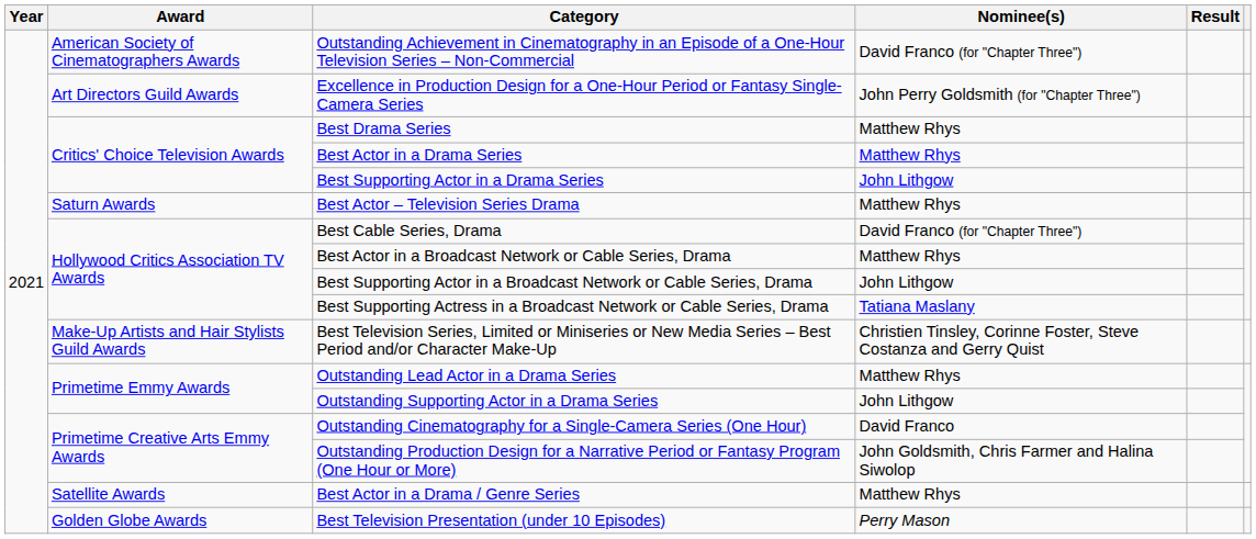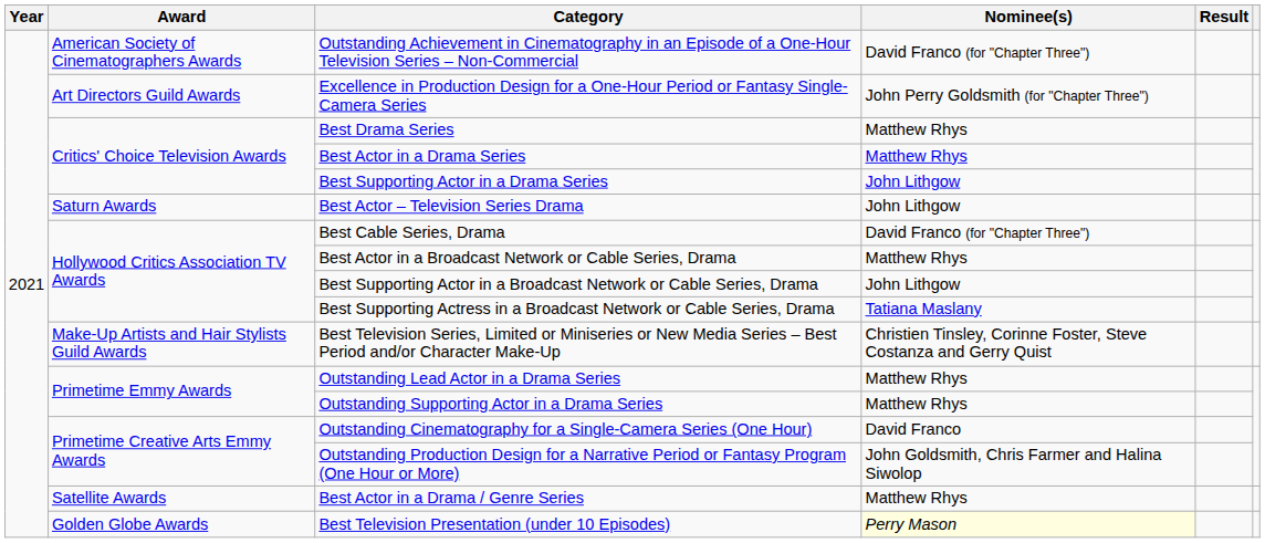Best Actor – Television Series Drama | Nominee(s): Matthew Rhys -> John Lithgow
Outstanding Supporting Actor in a Drama Series | Nominee(s): John Lithgow -> Matthew Rhys
Best Television Presentation (under 10 Episodes) | Nominee(s): no background -> lightyellow background
